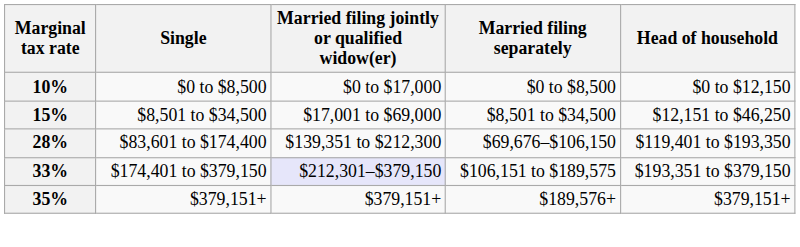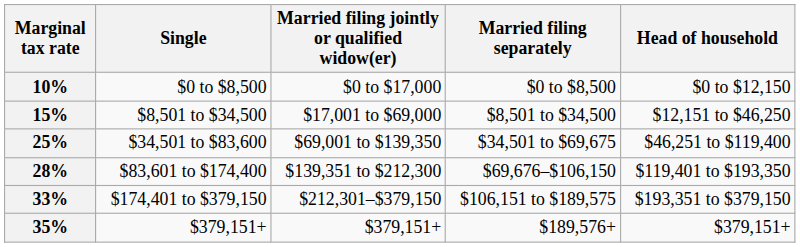+ row: 25% | $34,501 to $83,600 | $69,001 to $139,350 | $34,501 to $69,675 | $46,251 to $119,400
33% | Married filing jointly or qualified widow(er): lavender background -> no background
